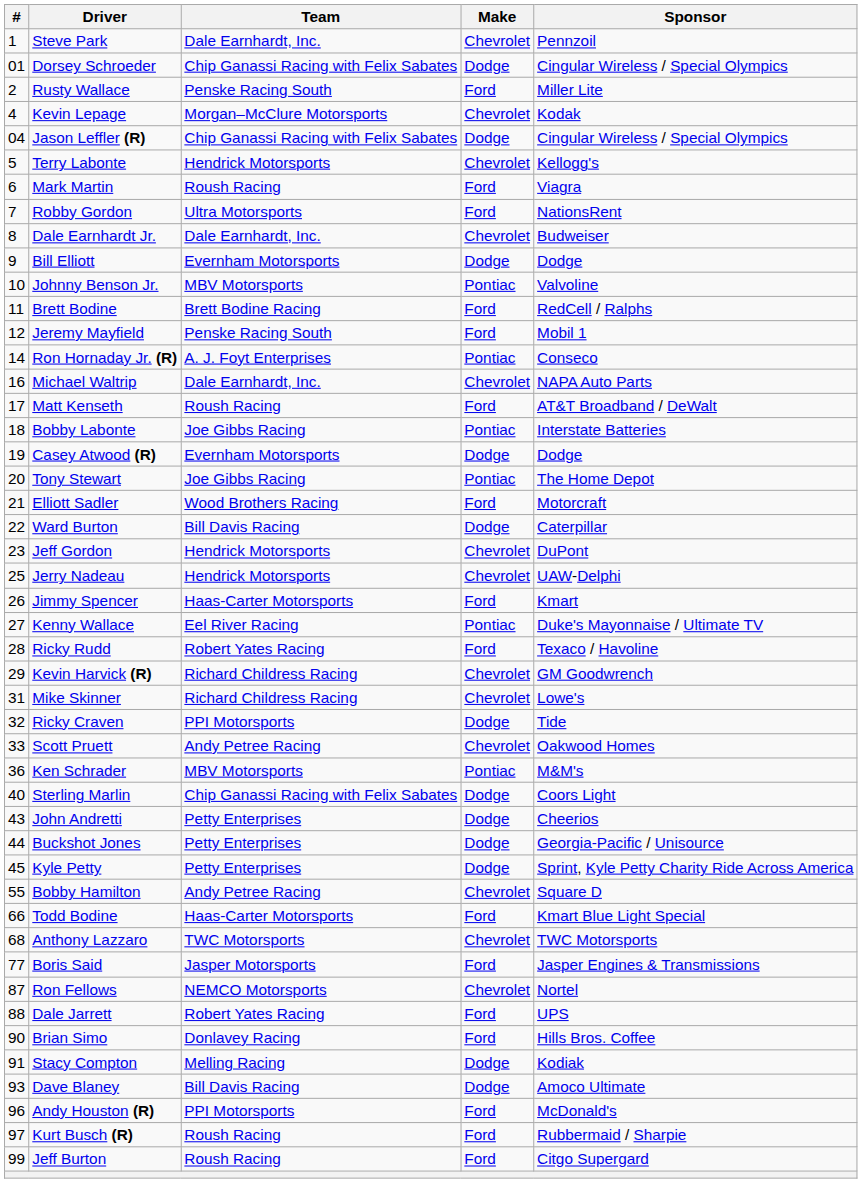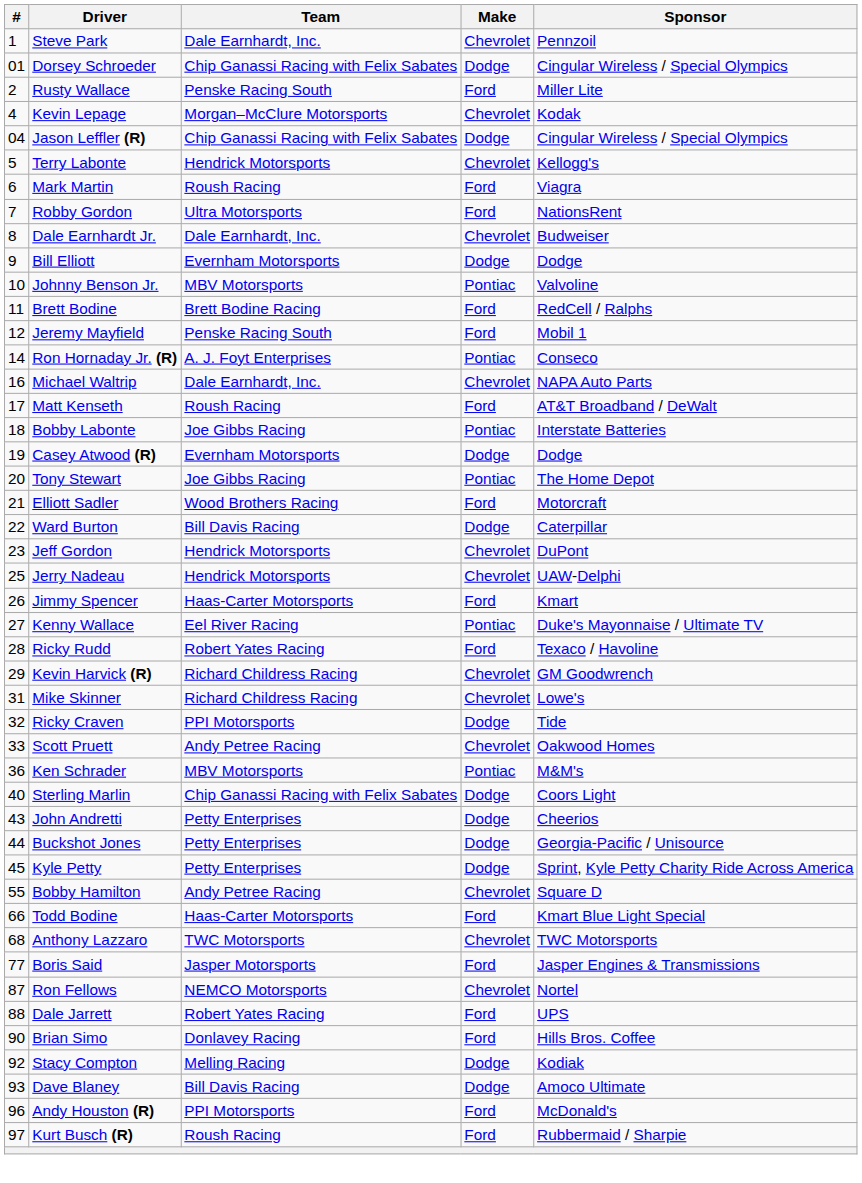Stacy Compton | #: 91 -> 92
- row: 99 | Jeff Burton | Roush Racing | Ford | Citgo Supergard
